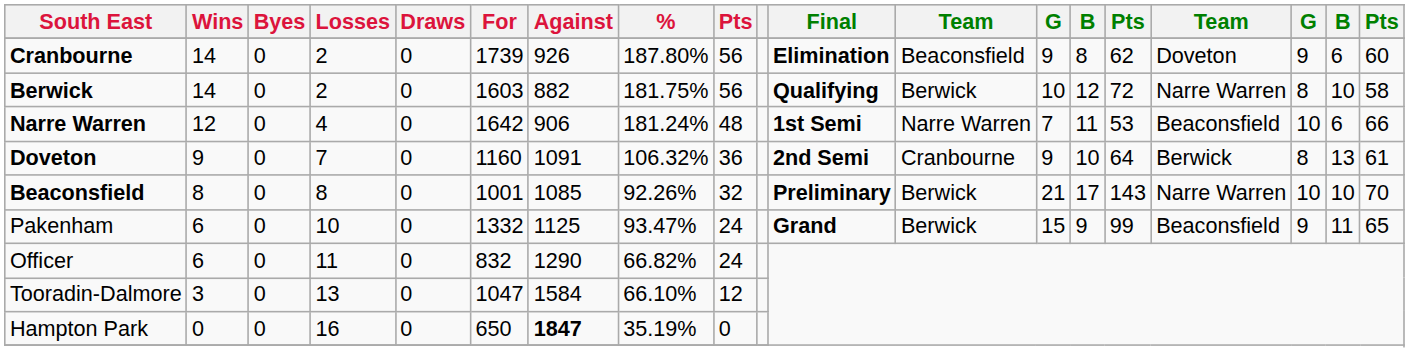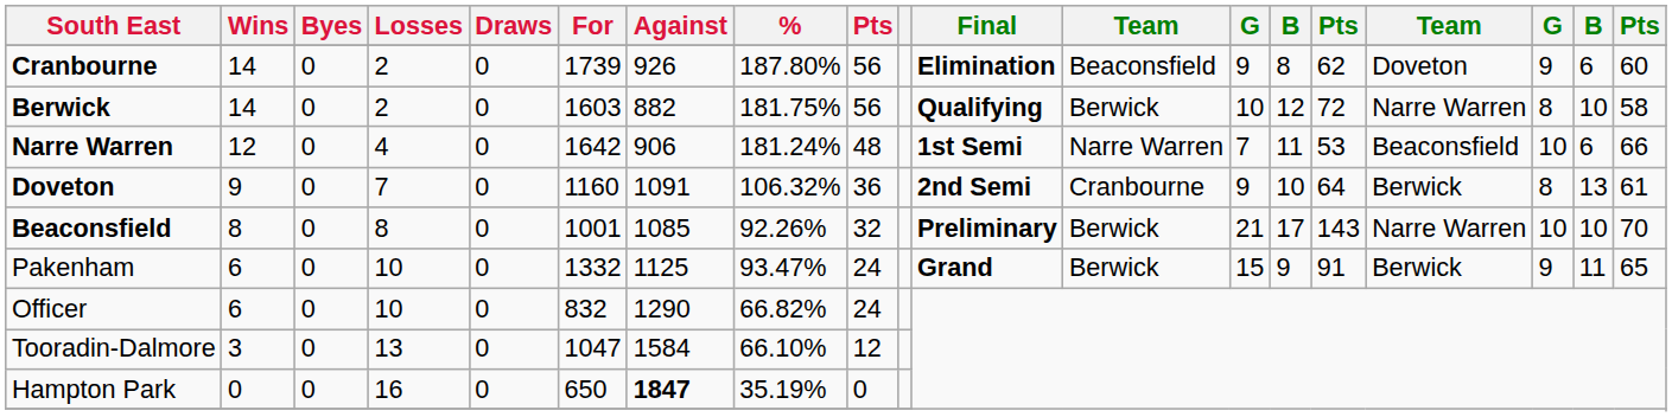Pakenham | column 15: 99 -> 91
Pakenham | column 16: Beaconsfield -> Berwick
Officer | Losses: 11 -> 10
